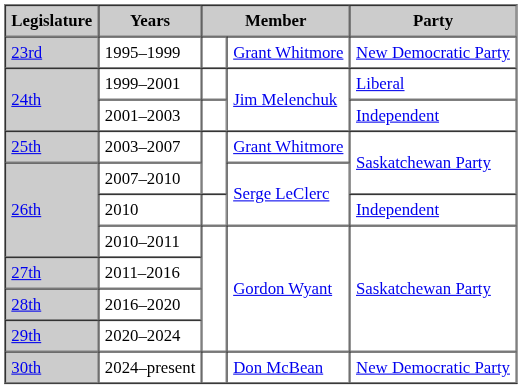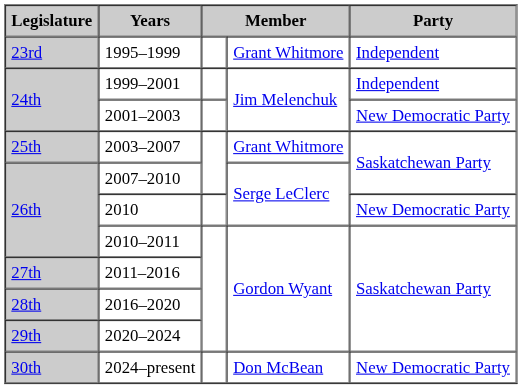1995–1999 | Party: New Democratic Party -> Independent
1999–2001 | Party: Liberal -> Independent
2001–2003 | Party: Independent -> New Democratic Party
2010 | Party: Independent -> New Democratic Party
